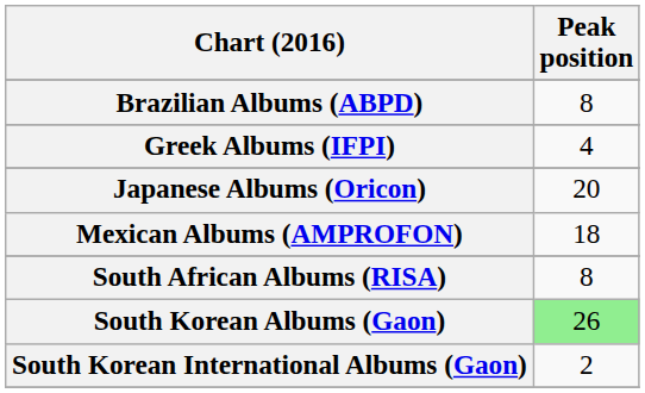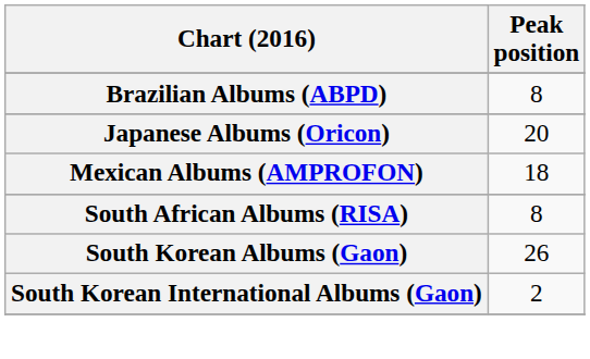- row: Greek Albums (IFPI) | 4
South Korean Albums (Gaon) | Peak position: lightgreen background -> no background
